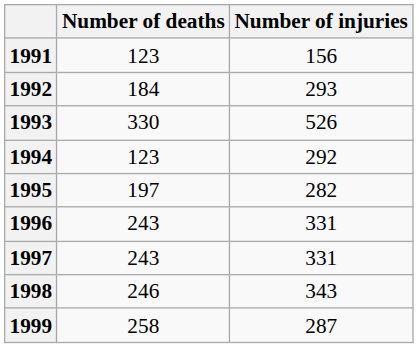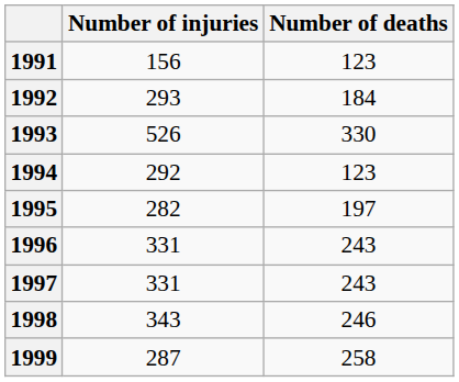columns swapped: Number of deaths <-> Number of injuries
